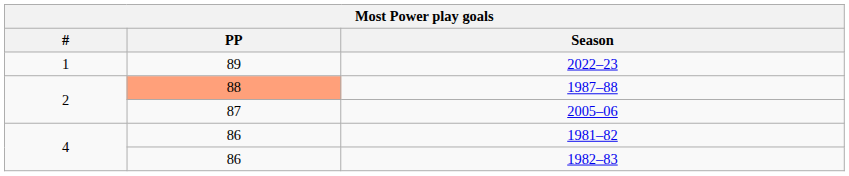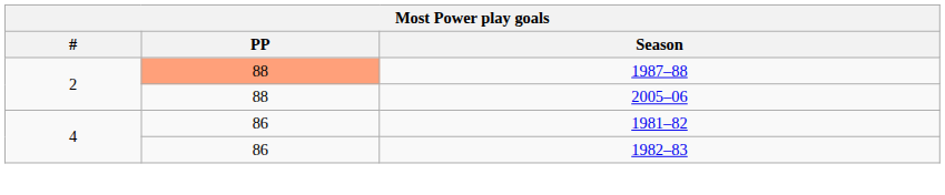- row: 1 | 89 | 2022–23
2005–06 | PP: 87 -> 88
